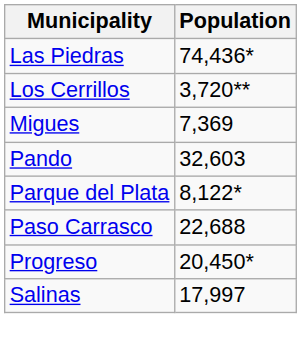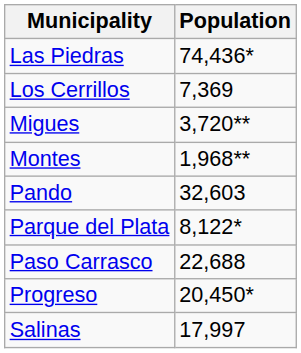Los Cerrillos | Population: 3,720** -> 7,369
Migues | Population: 7,369 -> 3,720**
+ row: Montes | 1,968**
